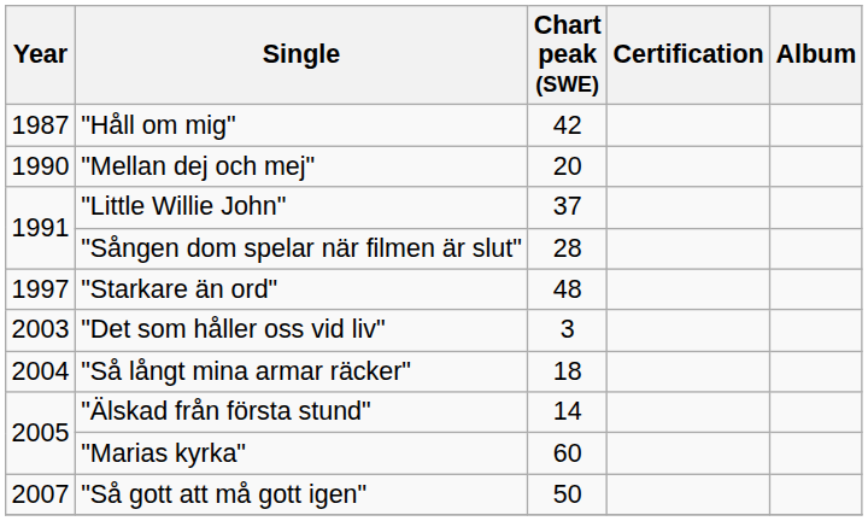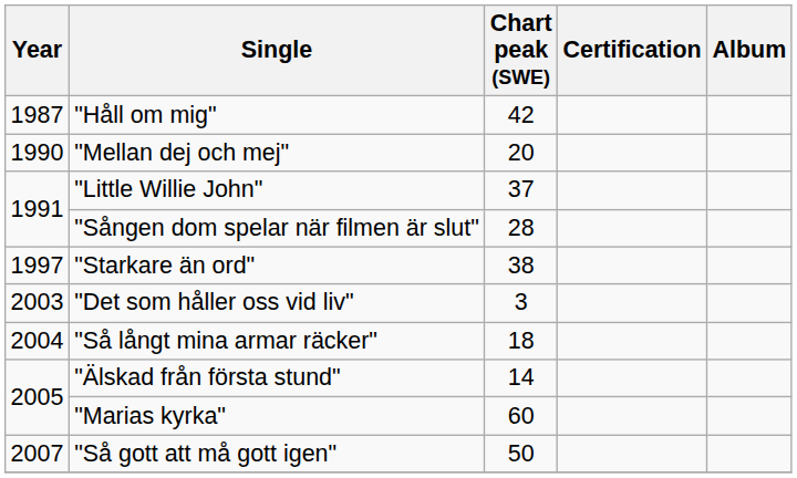"Starkare än ord" | Chart peak (SWE): 48 -> 38
